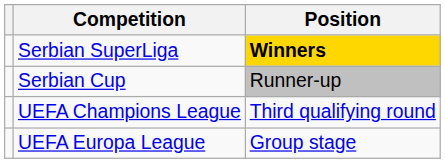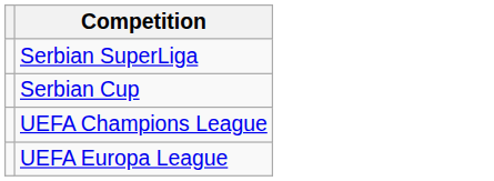- column: Position | Winners | Runner-up | Third qualifying round | Group stage
